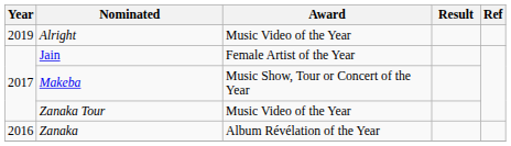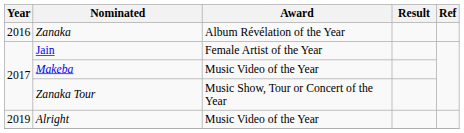rows swapped: Zanaka <-> Alright
Makeba | Award: Music Show, Tour or Concert of the Year -> Music Video of the Year
Zanaka Tour | Award: Music Video of the Year -> Music Show, Tour or Concert of the Year
